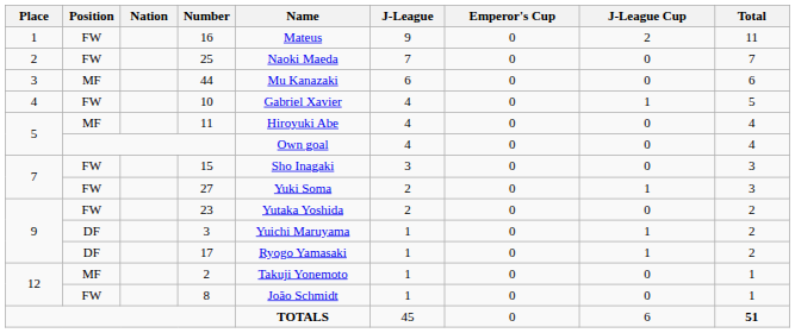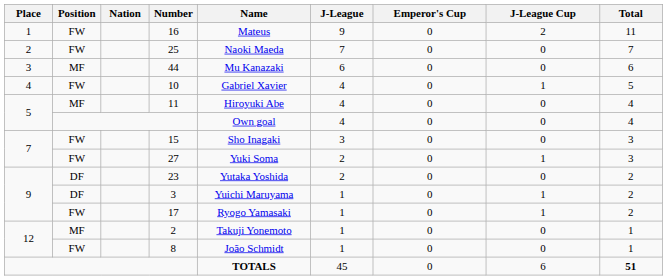23 | Position: FW -> DF
17 | Position: DF -> FW
